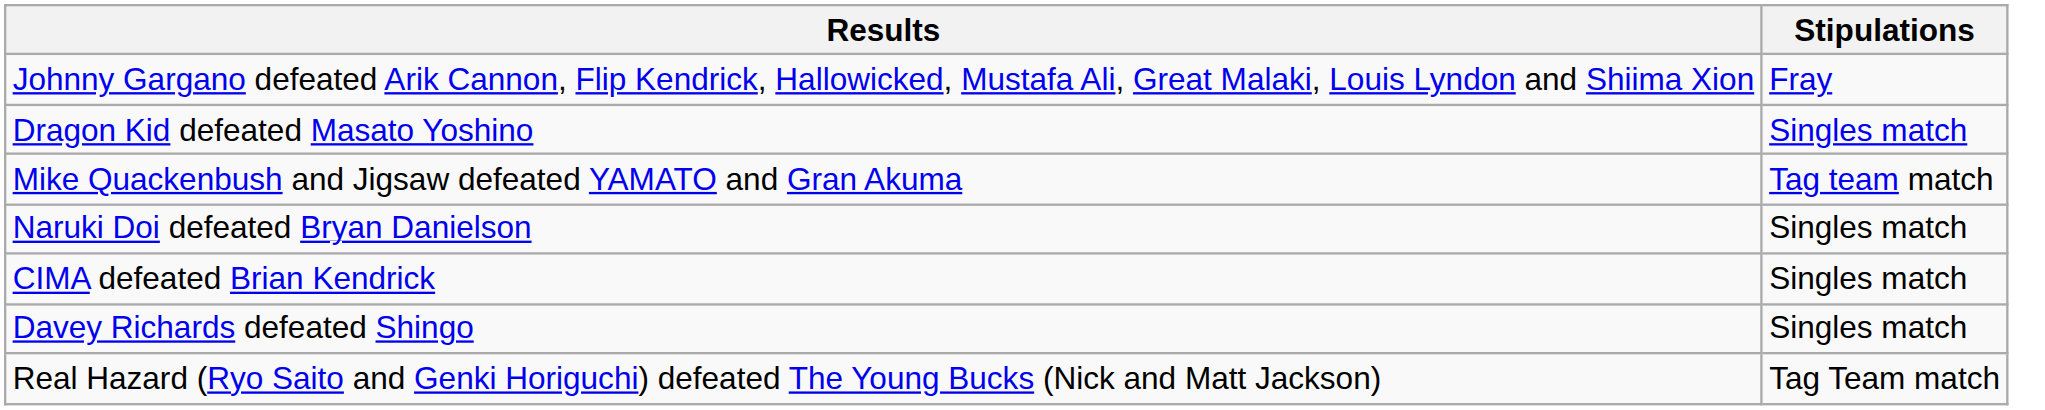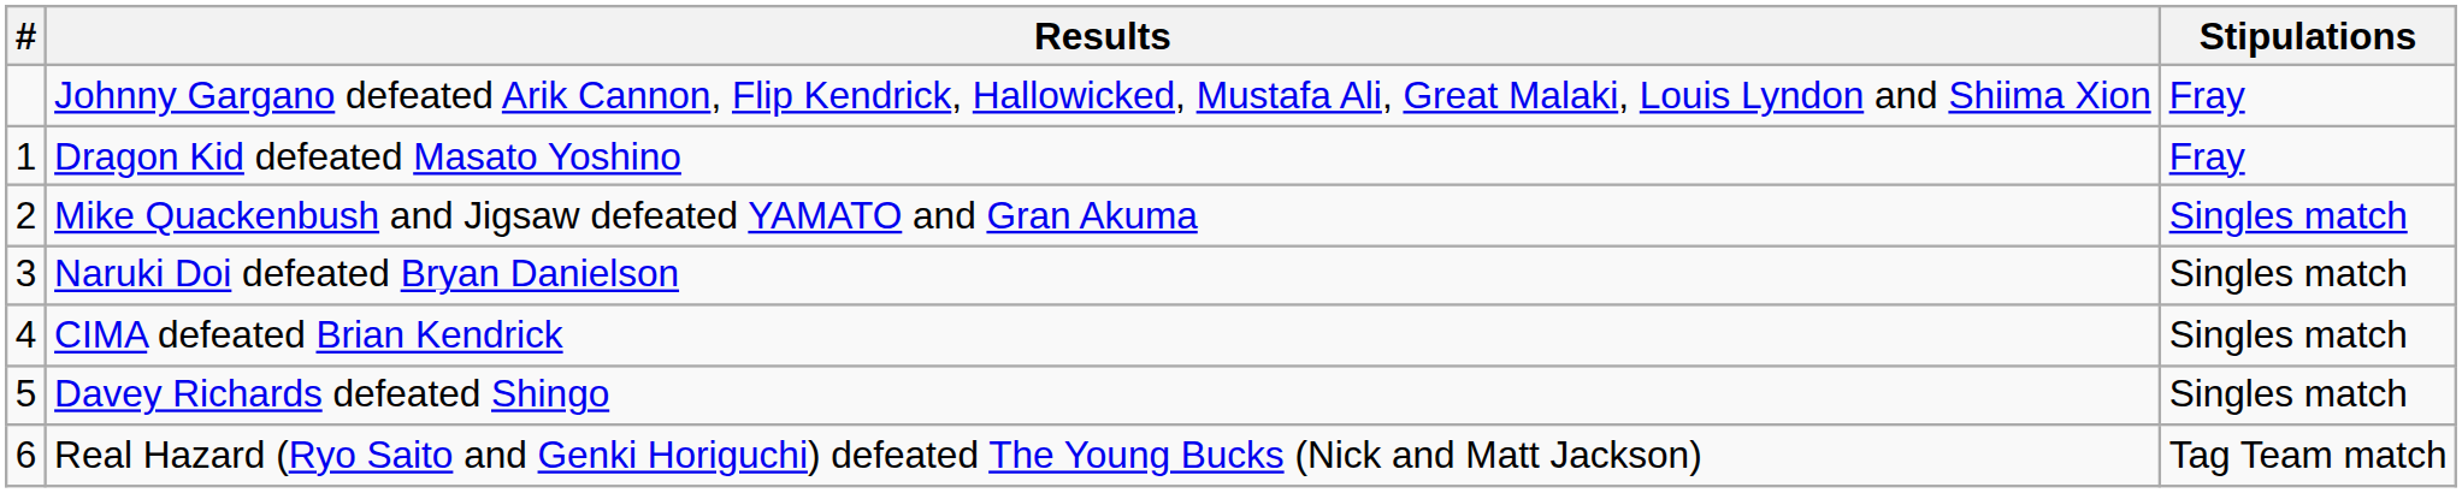+ column: # | 1 | 2 | 3 | 4 | 5 | 6
Dragon Kid defeated Masato Yoshino | Stipulations: Singles match -> Fray
Mike Quackenbush and Jigsaw defeated YAMATO and Gran Akuma | Stipulations: Tag team match -> Singles match
